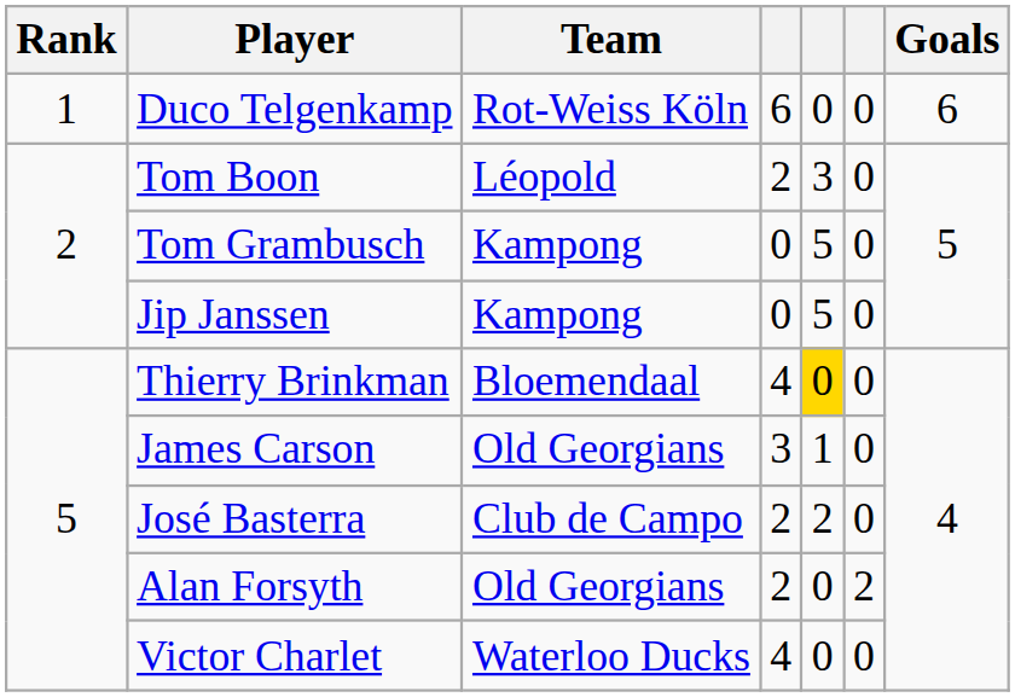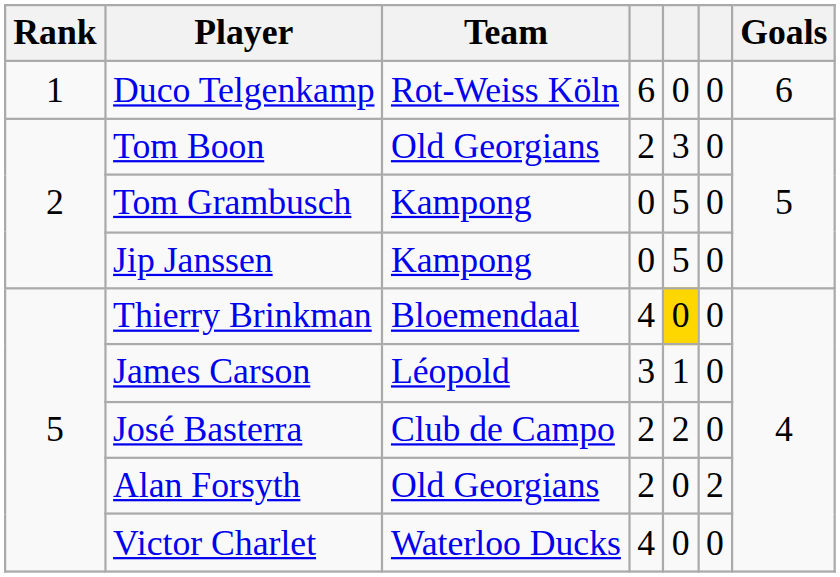Tom Boon | Team: Léopold -> Old Georgians
James Carson | Team: Old Georgians -> Léopold
